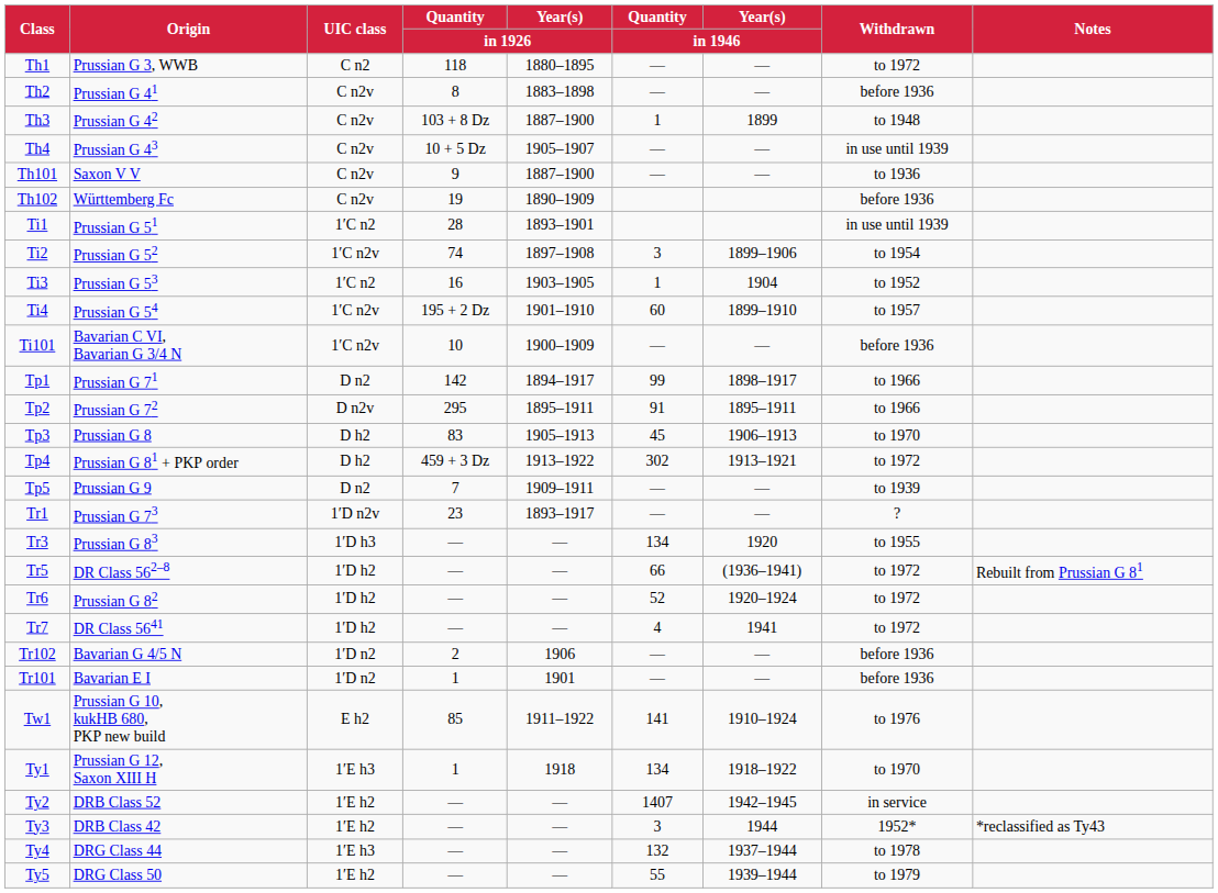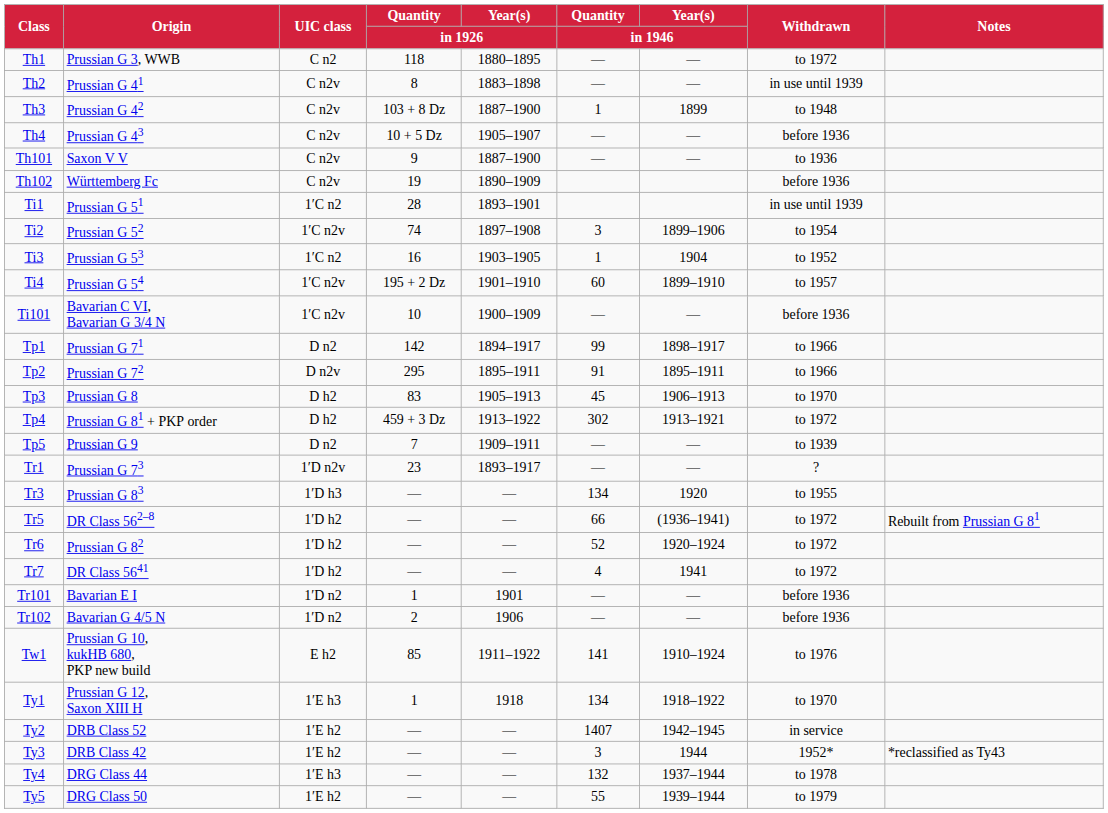Th2 | Withdrawn: before 1936 -> in use until 1939
Th4 | Withdrawn: in use until 1939 -> before 1936
rows swapped: Tr101 <-> Tr102
